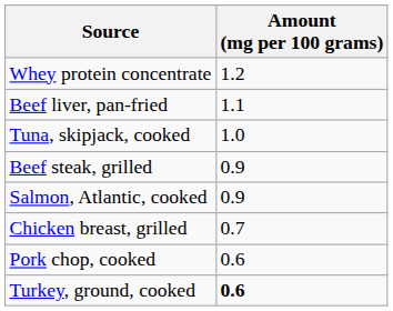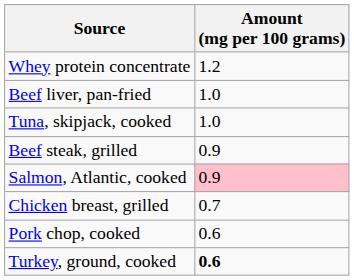Beef liver, pan-fried | Amount (mg per 100 grams): 1.1 -> 1.0
Salmon, Atlantic, cooked | Amount (mg per 100 grams): no background -> pink background
